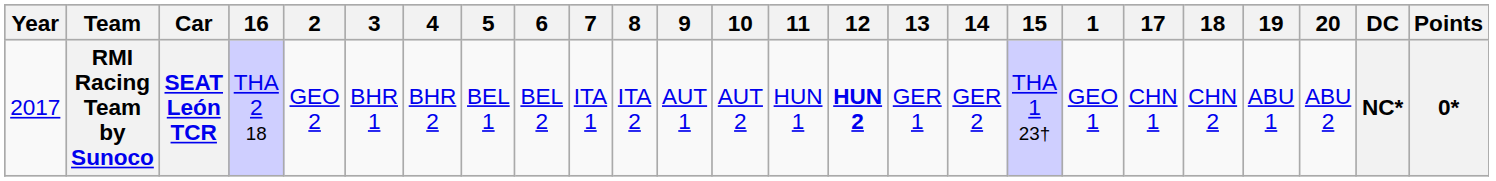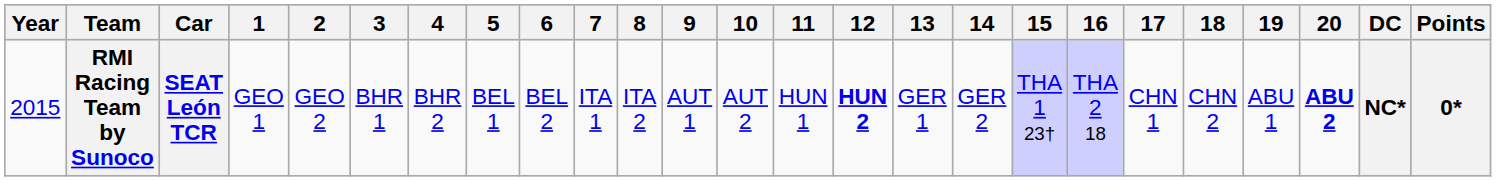columns swapped: 1 <-> 16
RMI Racing Team by Sunoco | Year: 2017 -> 2015
RMI Racing Team by Sunoco | 20: normal -> bold
